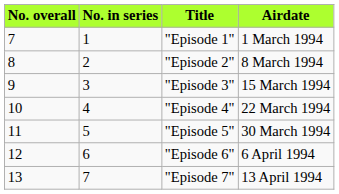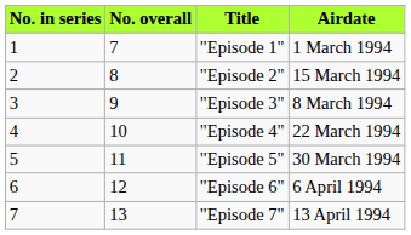columns swapped: No. overall <-> No. in series
"Episode 2" | Airdate: 8 March 1994 -> 15 March 1994
"Episode 3" | Airdate: 15 March 1994 -> 8 March 1994
